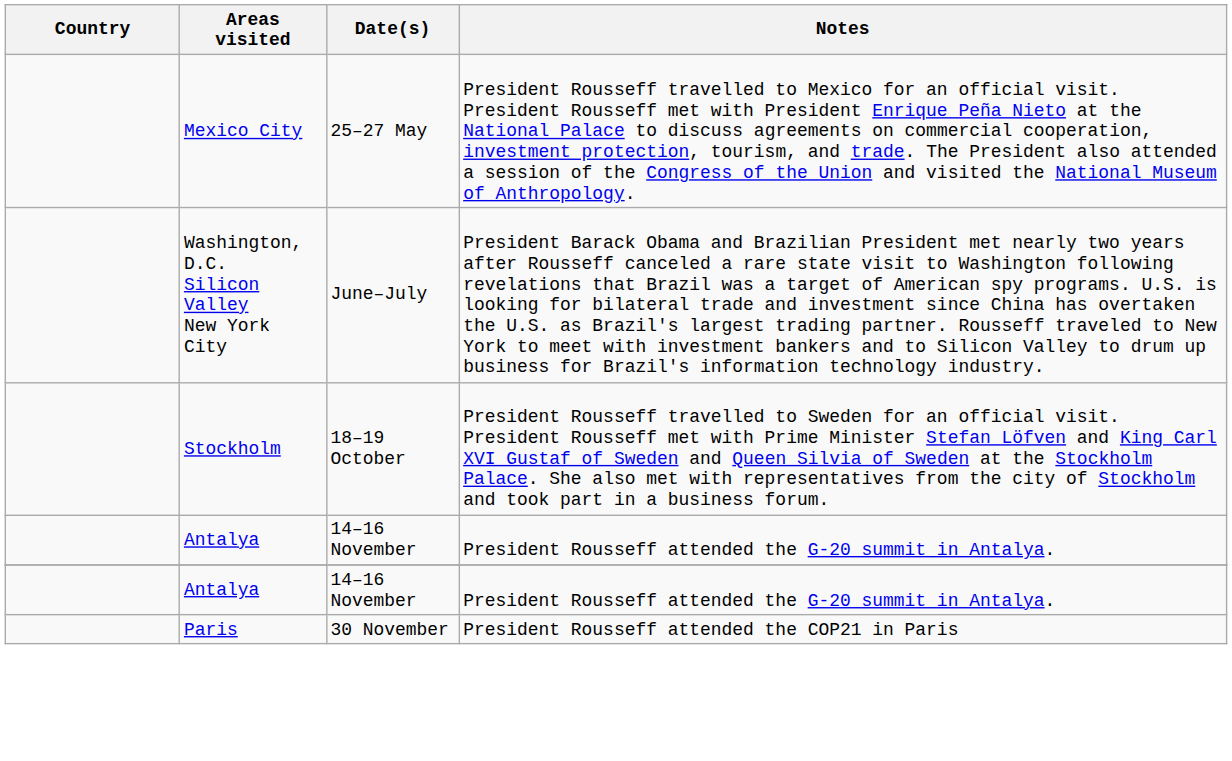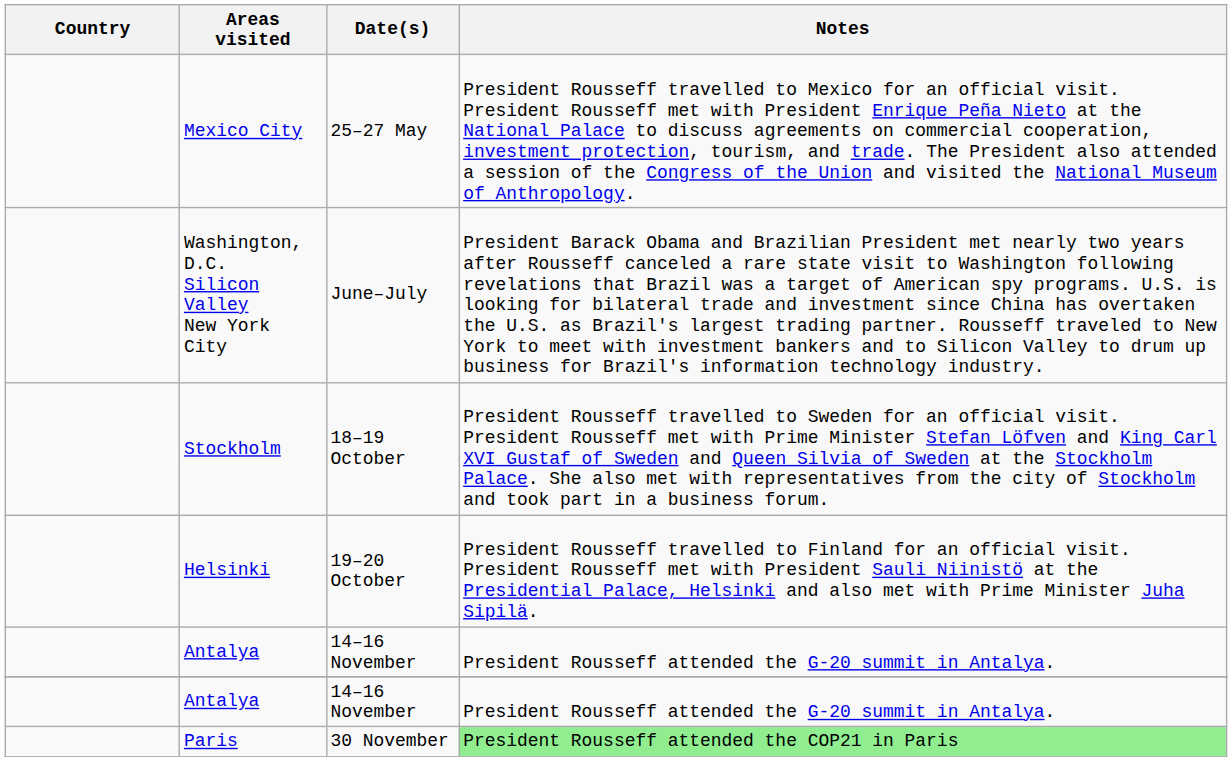+ row: Helsinki | 19–20 October | President Rousseff travelled to Finland for an official visit. President Rousseff met with President Sauli Niinistö at the Presidential Palace, Helsinki and also met with Prime Minister Juha Sipilä.
Paris | Notes: no background -> lightgreen background
